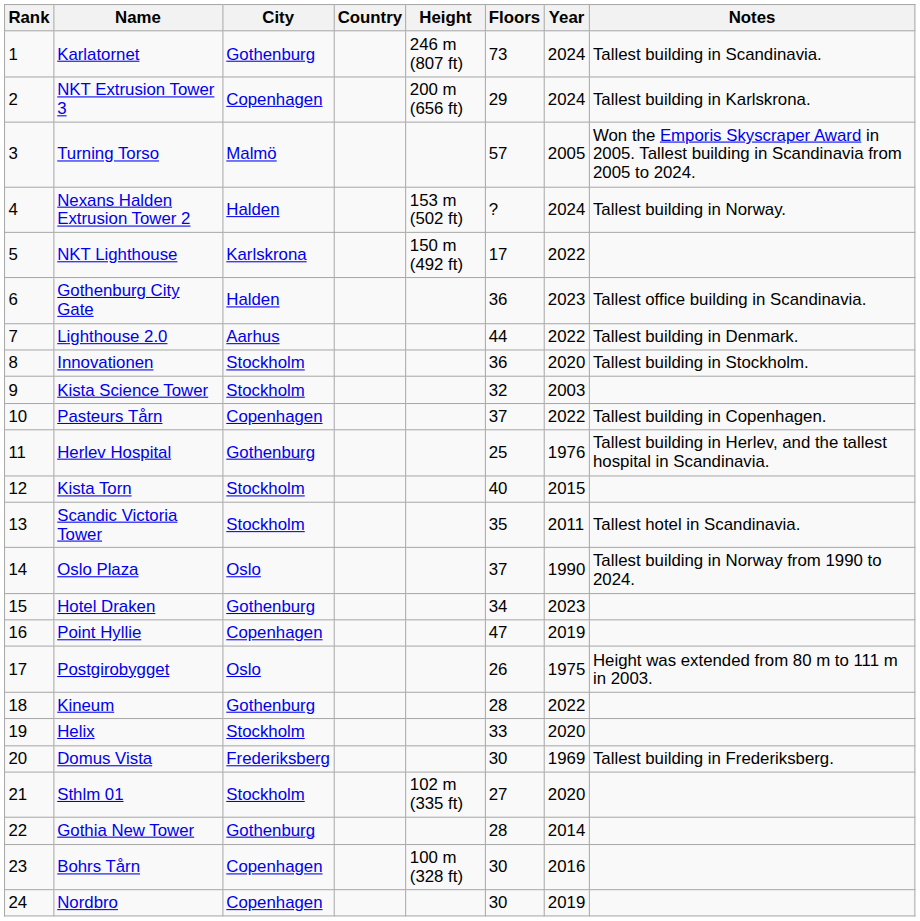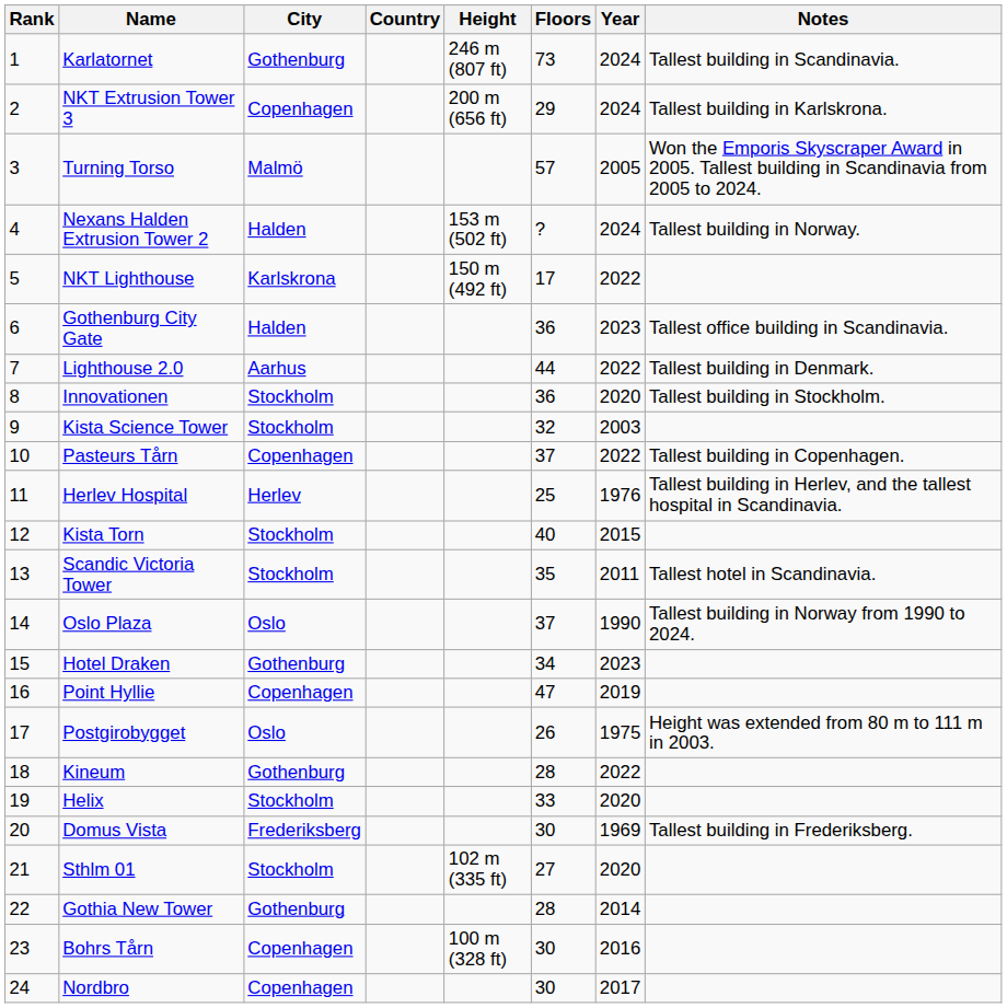Herlev Hospital | City: Gothenburg -> Herlev
Nordbro | Year: 2019 -> 2017
